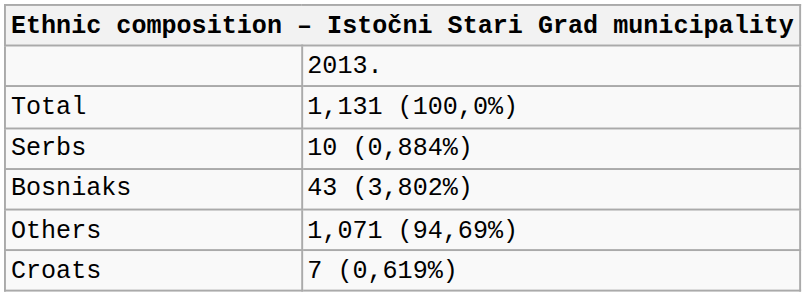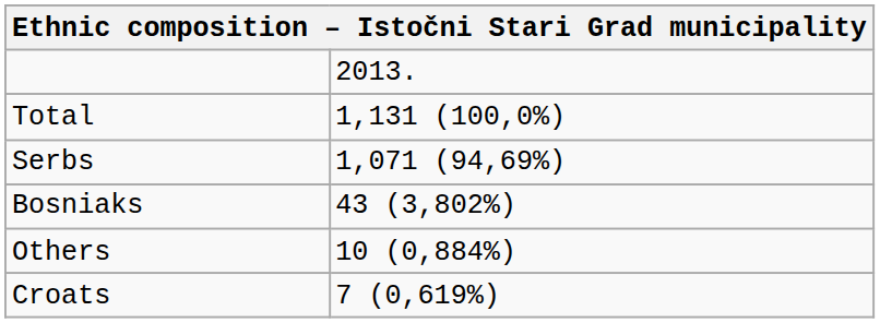Serbs | column 2: 10 (0,884%) -> 1,071 (94,69%)
Others | column 2: 1,071 (94,69%) -> 10 (0,884%)
